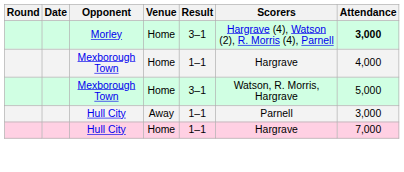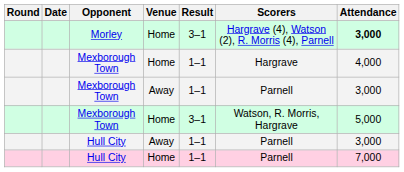+ row: Mexborough Town | Away | 1–1 | Parnell | 3,000
Hull City / Home | Scorers: Hargrave -> Parnell
